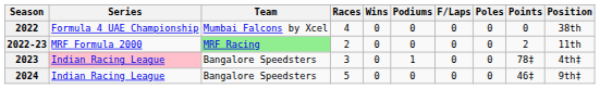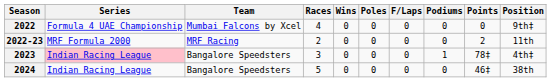columns swapped: Poles <-> Podiums
2022 | Position: 38th -> 9th‡
2022-23 | Team: lightgreen background -> no background
2024 | Position: 9th‡ -> 38th
